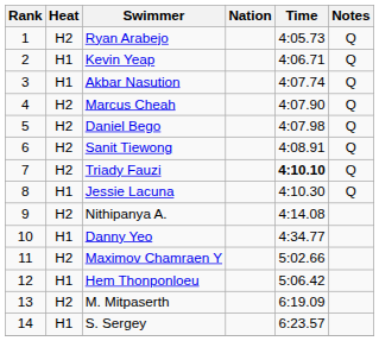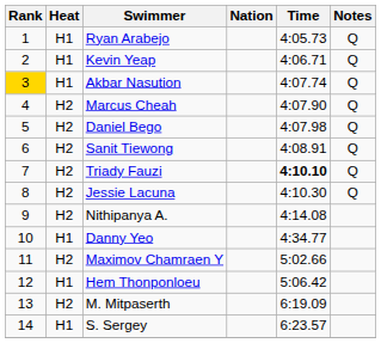Ryan Arabejo | Heat: H2 -> H1
Akbar Nasution | Rank: no background -> gold background
Jessie Lacuna | Heat: H1 -> H2
